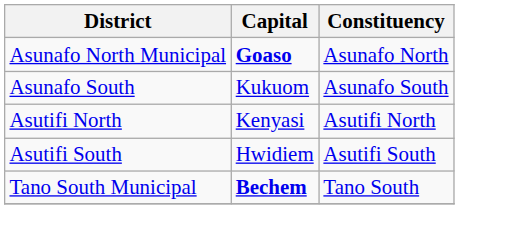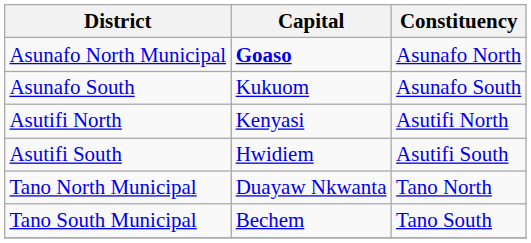+ row: Tano North Municipal | Duayaw Nkwanta | Tano North
Tano South Municipal | Capital: bold -> normal
